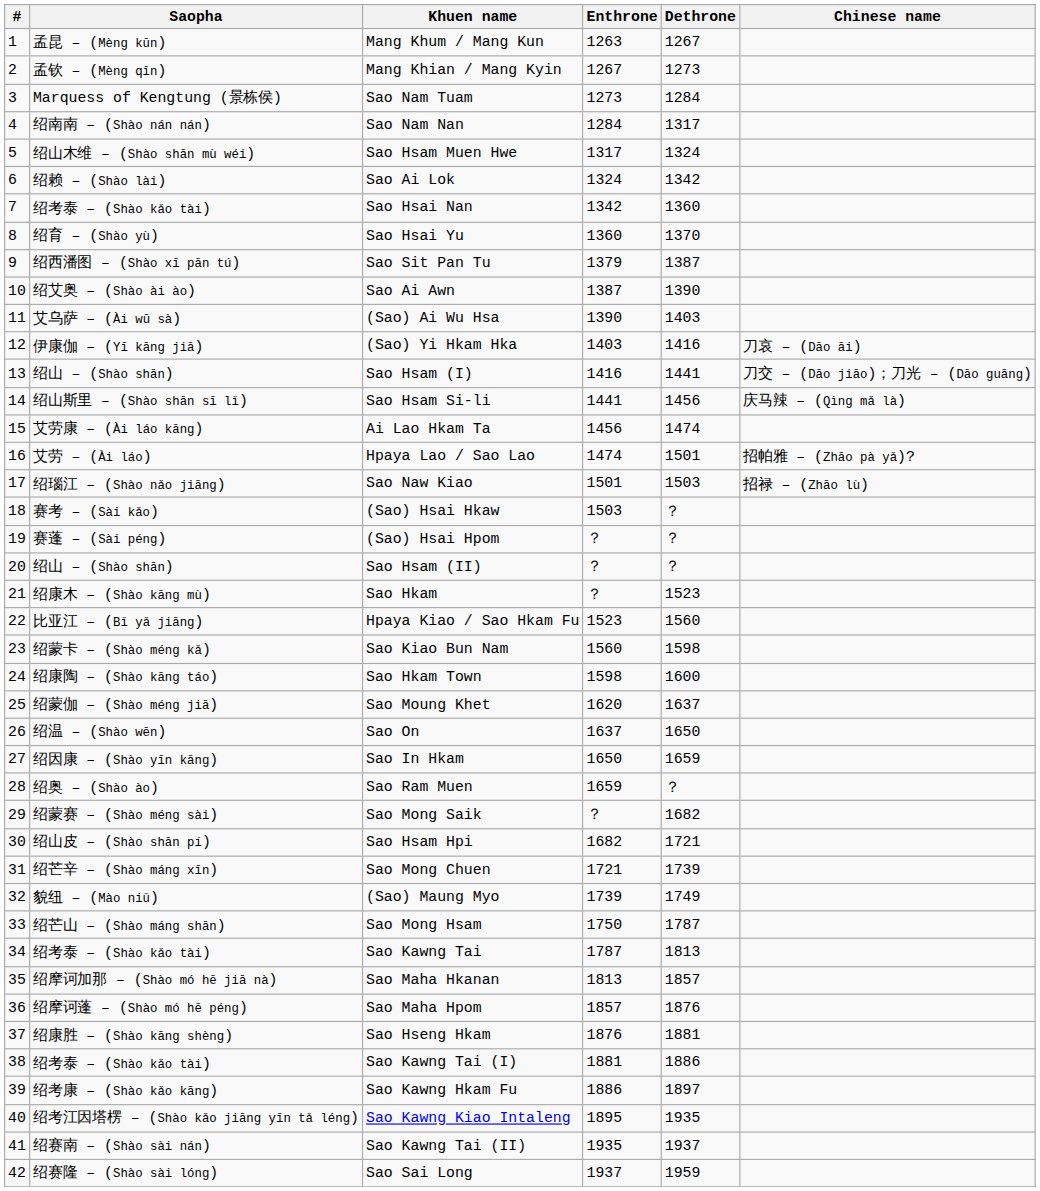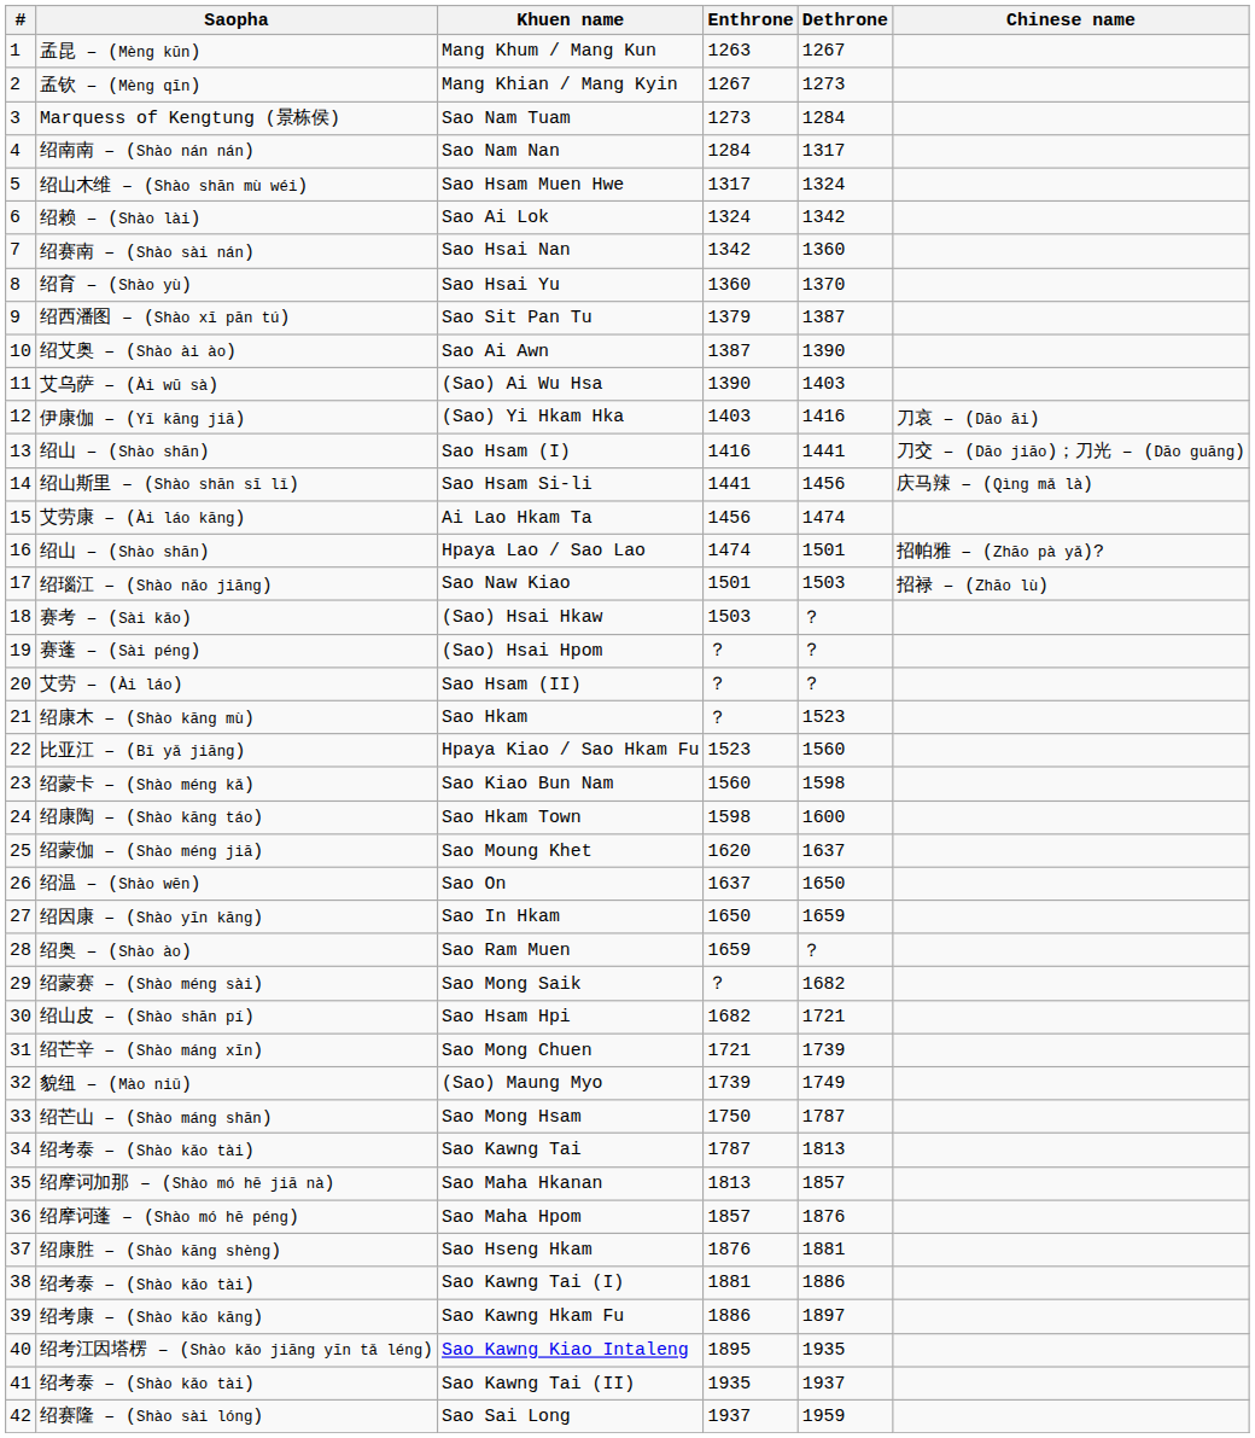Sao Hsai Nan | Saopha: 绍考泰 – (Shào kǎo tài) -> 绍赛南 – (Shào sài nán)
Hpaya Lao / Sao Lao | Saopha: 艾劳 – (Ài láo) -> 绍山 – (Shào shān)
Sao Hsam (II) | Saopha: 绍山 – (Shào shān) -> 艾劳 – (Ài láo)
Sao Kawng Tai (II) | Saopha: 绍赛南 – (Shào sài nán) -> 绍考泰 – (Shào kǎo tài)
